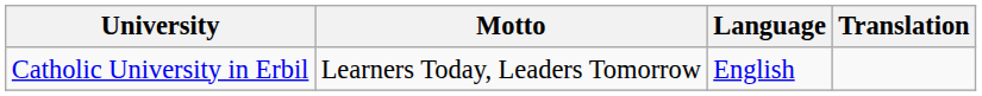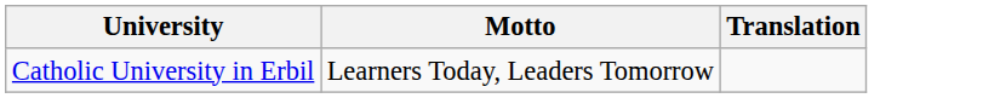- column: Language | English
